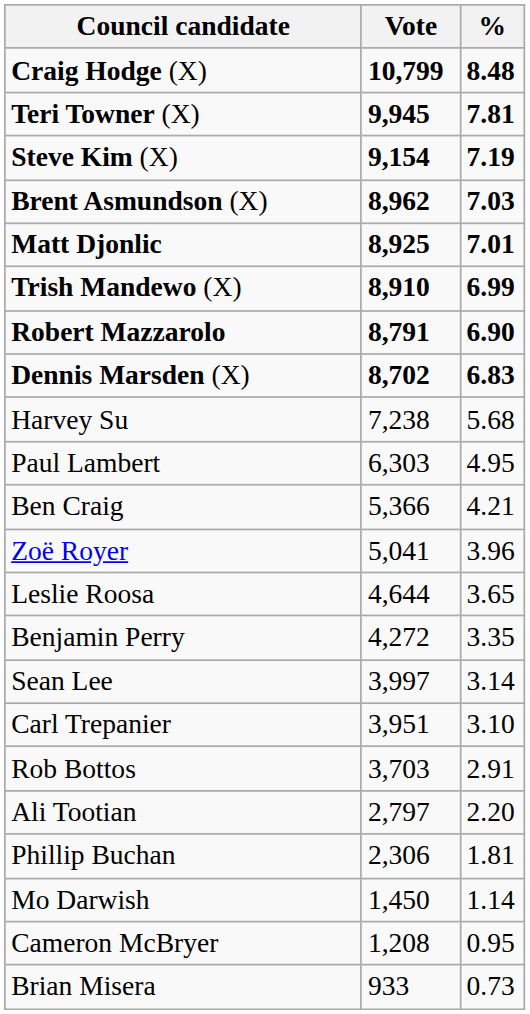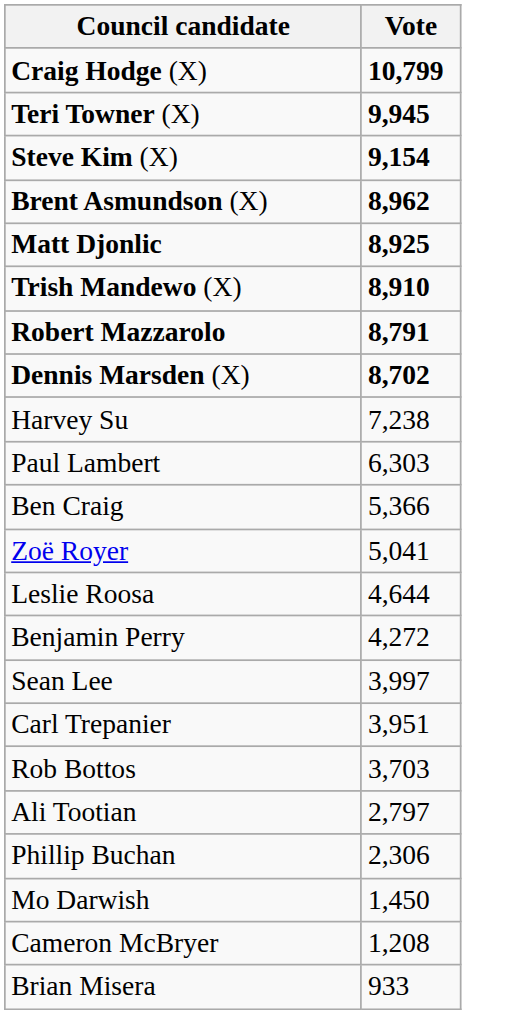- column: % | 8.48 | 7.81 | 7.19 | 7.03 | 7.01 | 6.99 | 6.90 | 6.83 | 5.68 | 4.95 | 4.21 | 3.96 | 3.65 | 3.35 | 3.14 | 3.10 | 2.91 | 2.20 | 1.81 | 1.14 | 0.95 | 0.73
